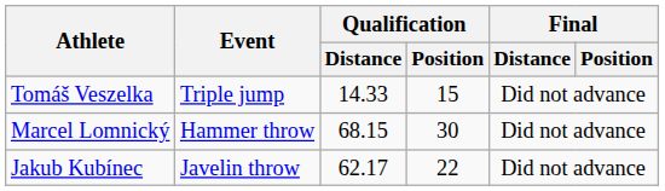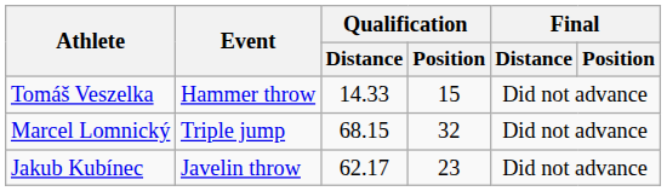Tomáš Veszelka | Event: Triple jump -> Hammer throw
Marcel Lomnický | Event: Hammer throw -> Triple jump
Marcel Lomnický | Qualification / Position: 30 -> 32
Jakub Kubínec | Qualification / Position: 22 -> 23
